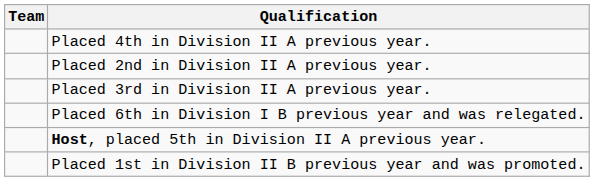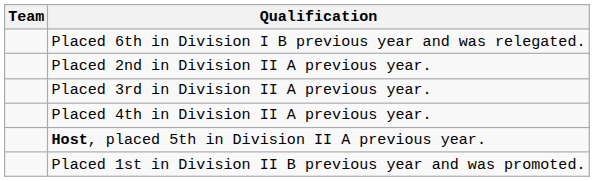rows swapped: Placed 6th in Division I B previous year and was relegated. <-> Placed 4th in Division II A previous year.
